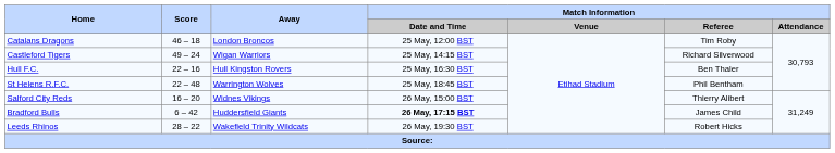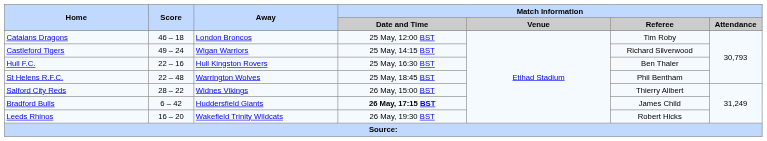Salford City Reds | Score: 16 – 20 -> 28 – 22
Leeds Rhinos | Score: 28 – 22 -> 16 – 20
